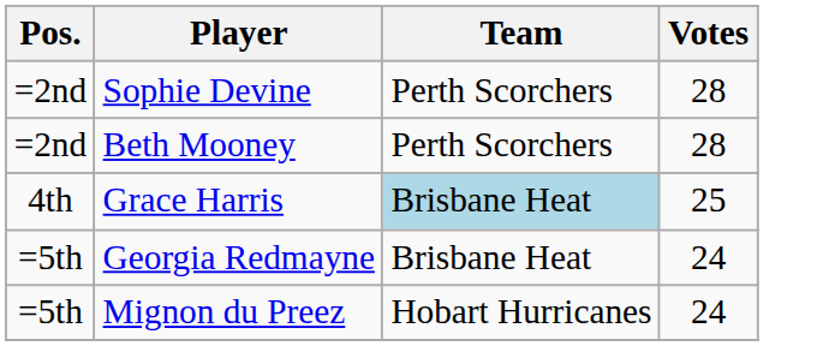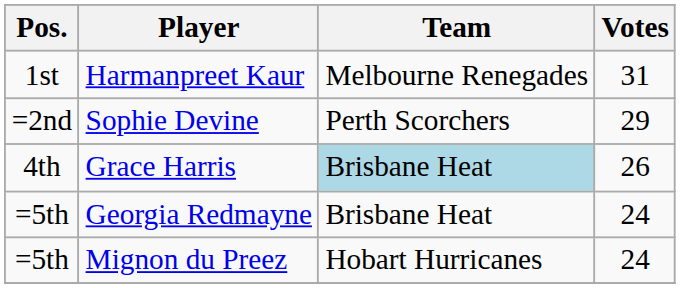+ row: 1st | Harmanpreet Kaur | Melbourne Renegades | 31
Sophie Devine | Votes: 28 -> 29
- row: =2nd | Beth Mooney | Perth Scorchers | 28
Grace Harris | Votes: 25 -> 26
